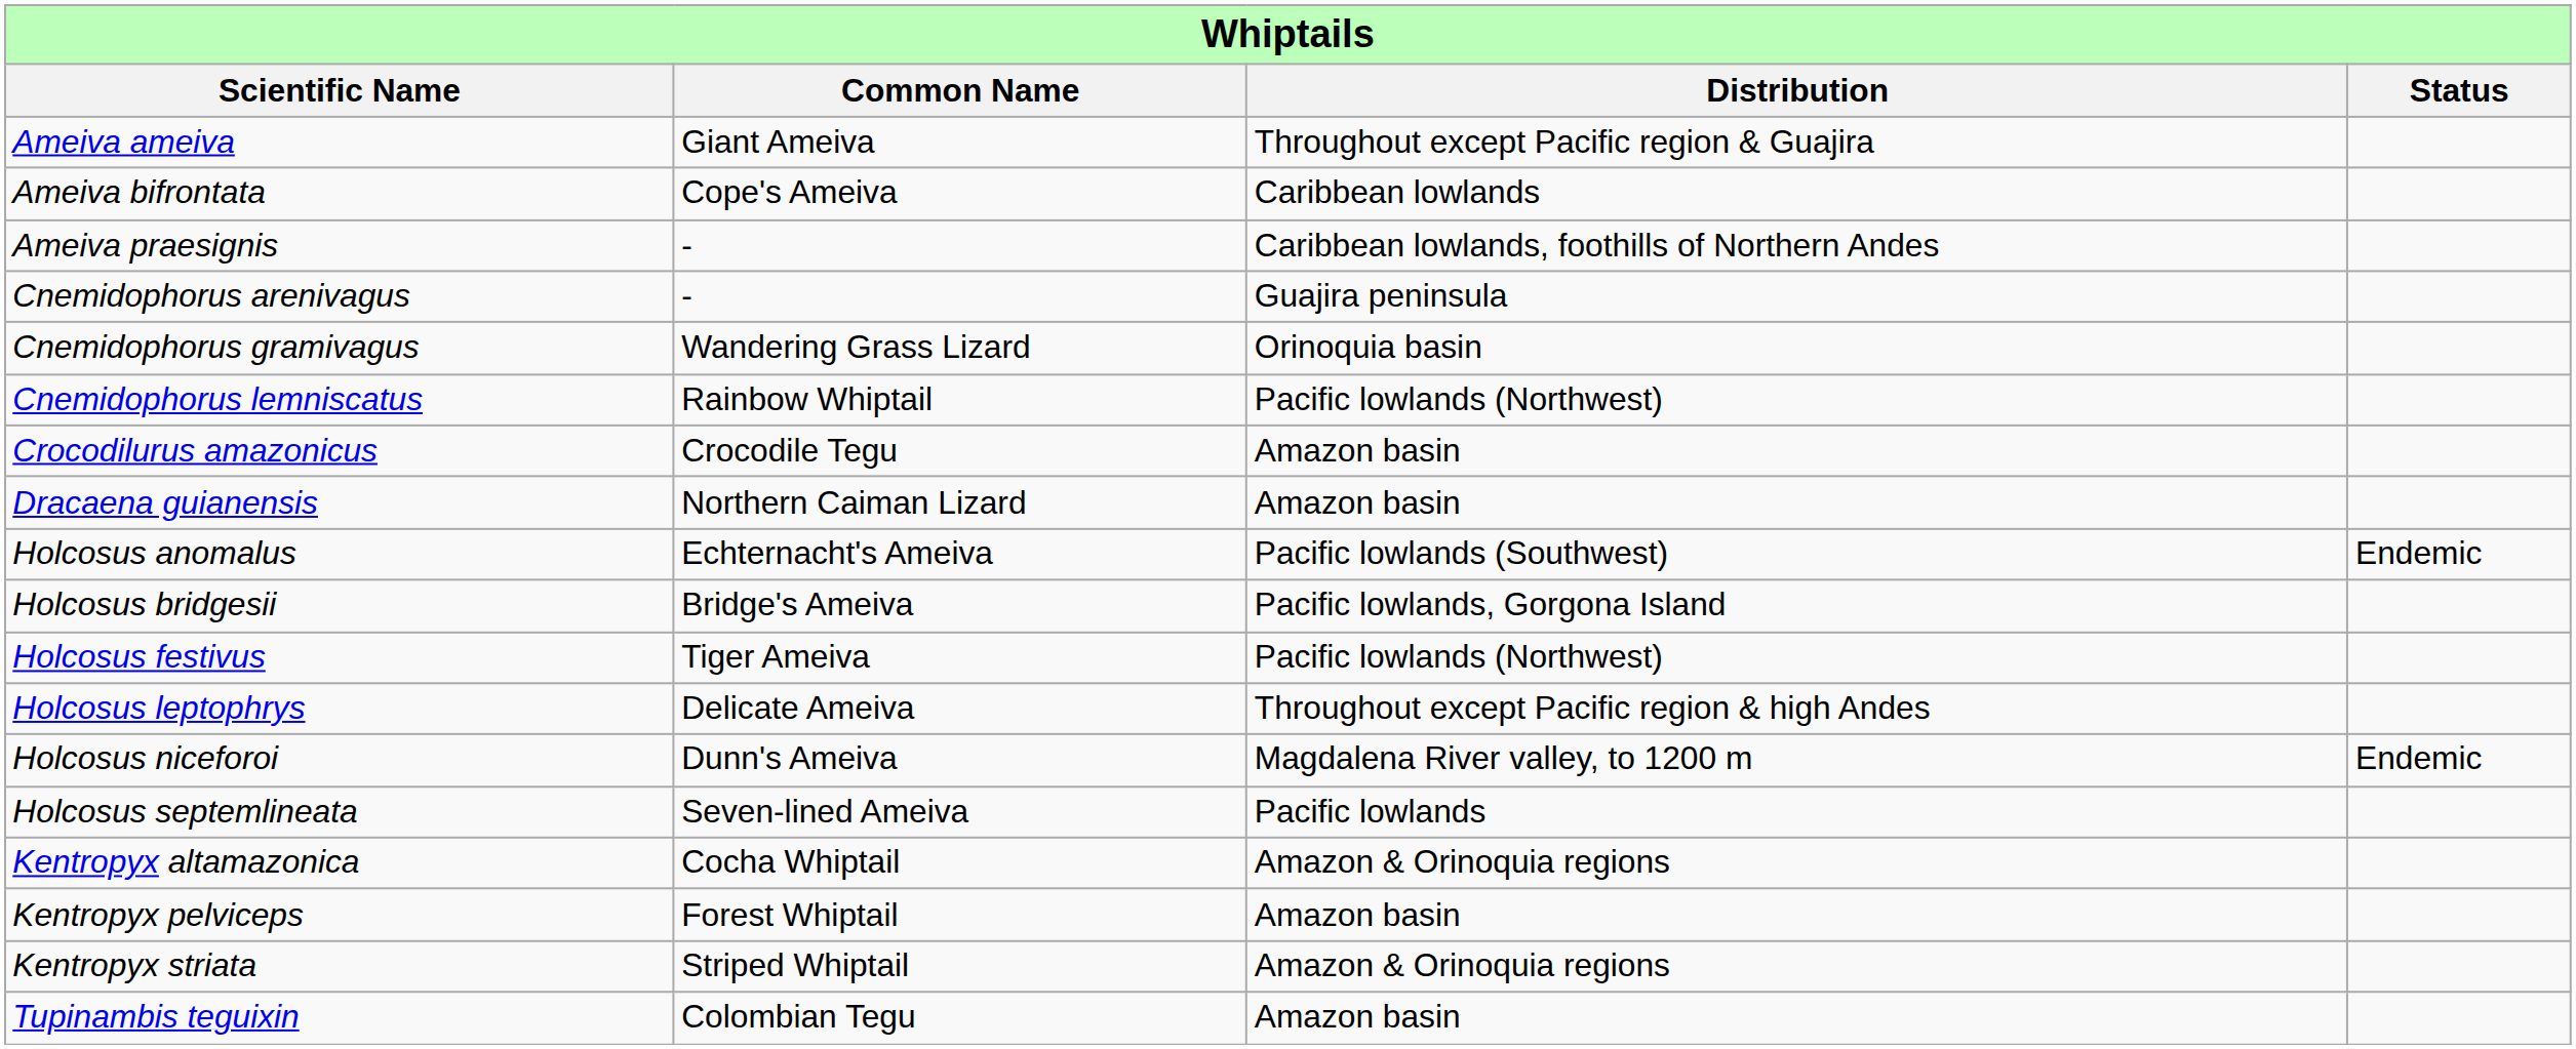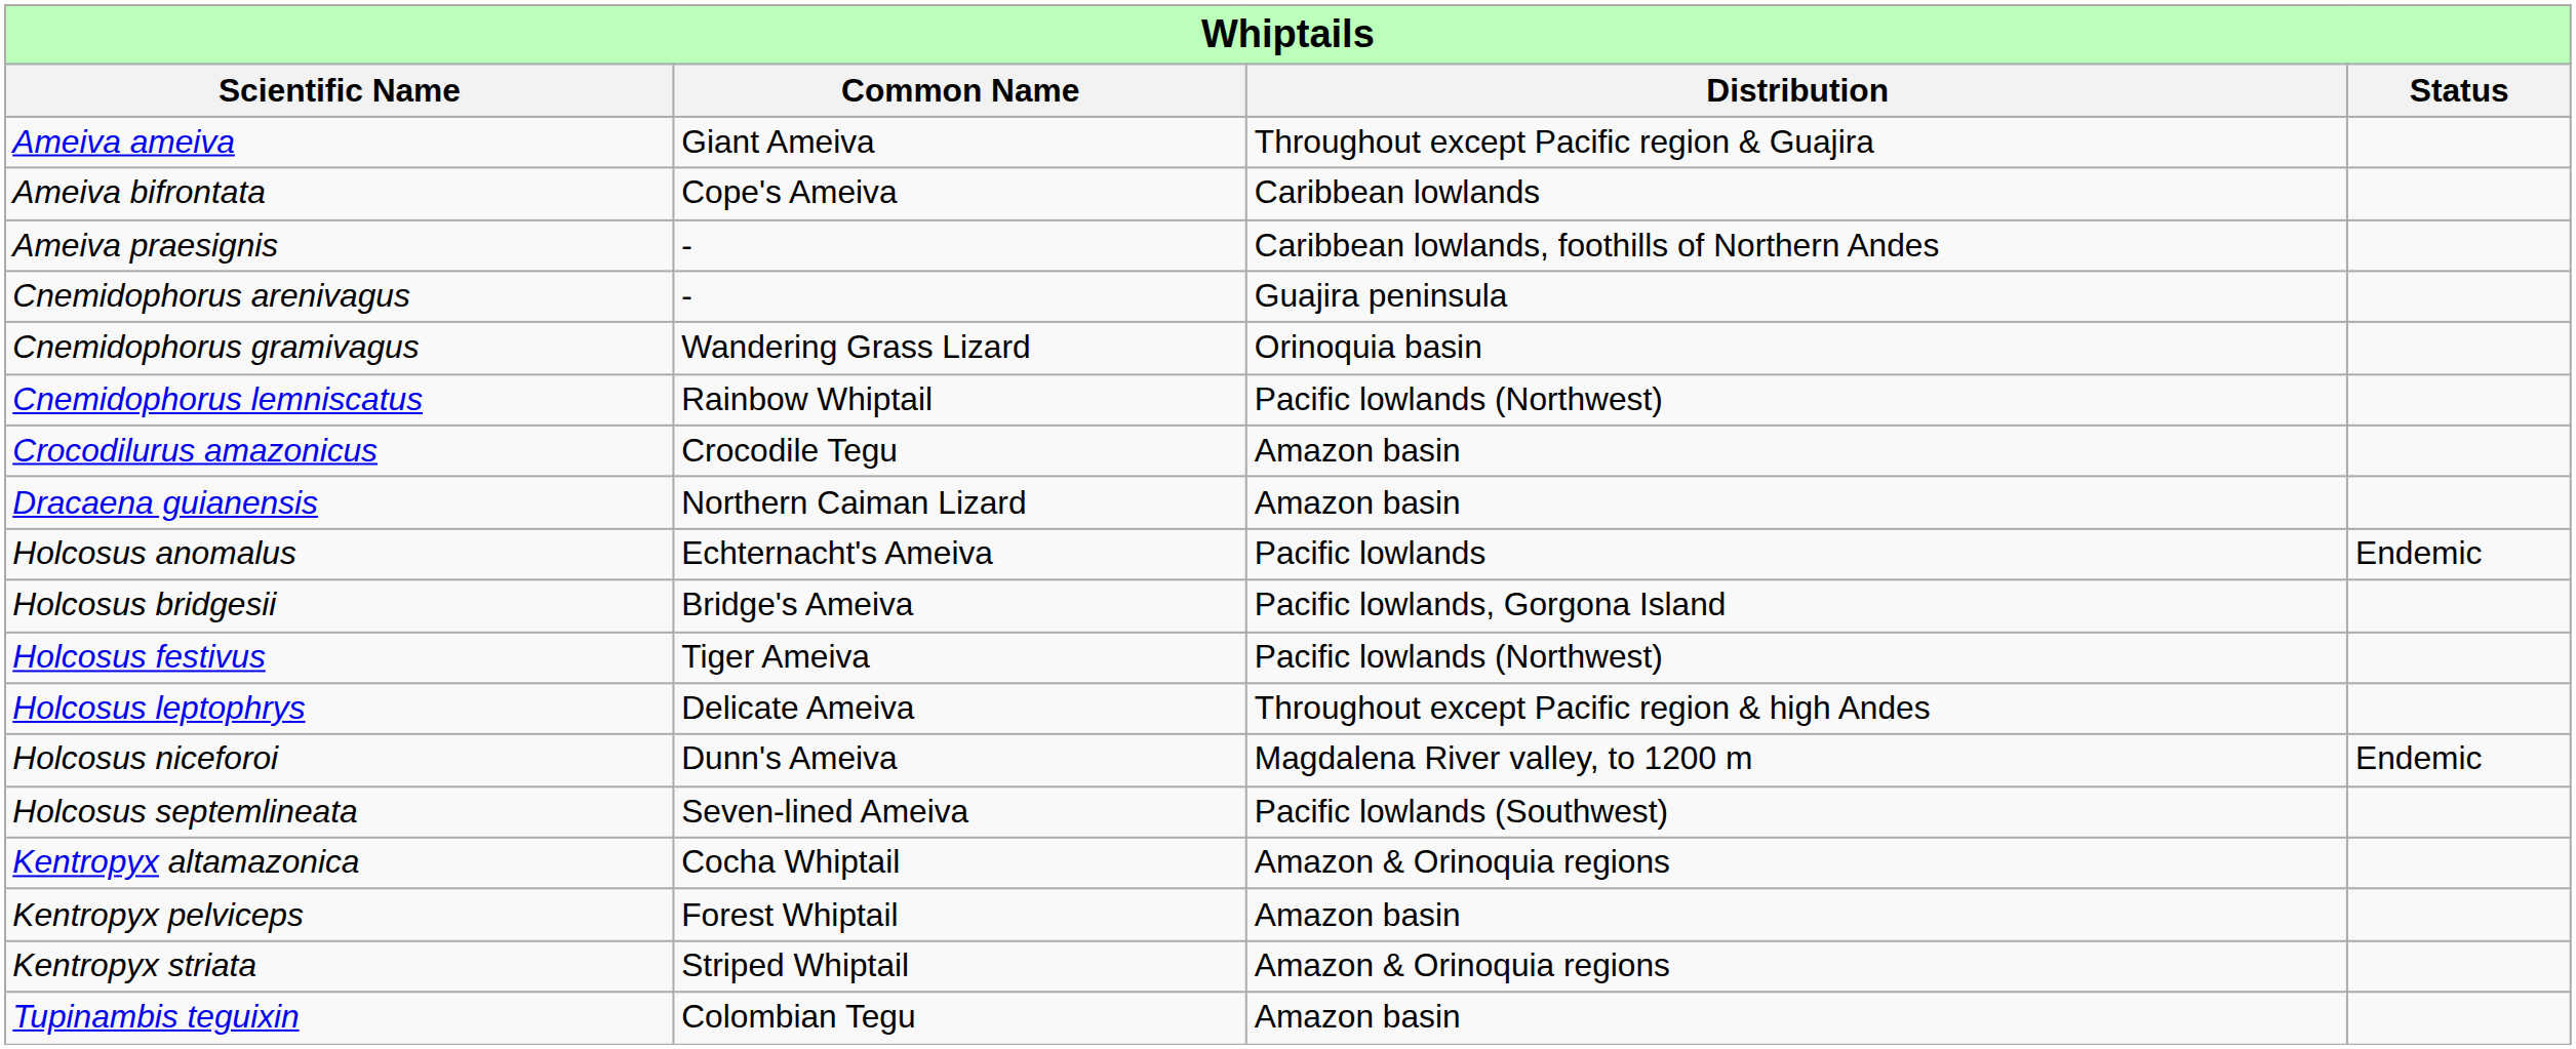Holcosus anomalus | column 3: Pacific lowlands (Southwest) -> Pacific lowlands
Holcosus septemlineata | column 3: Pacific lowlands -> Pacific lowlands (Southwest)
